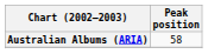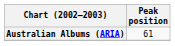Australian Albums (ARIA) | Peak position: 58 -> 61
